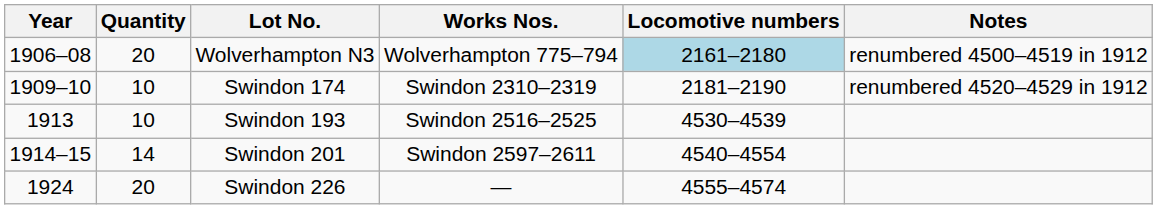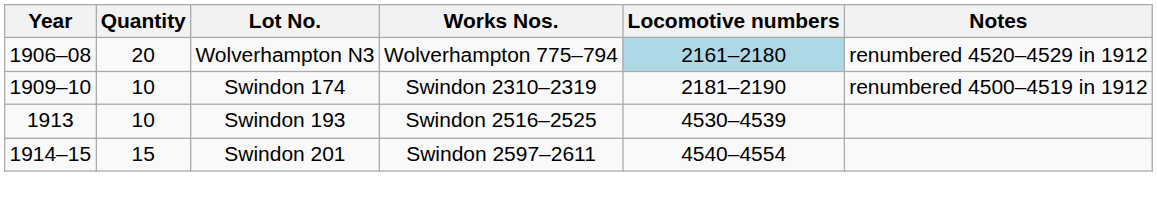Wolverhampton N3 | Notes: renumbered 4500–4519 in 1912 -> renumbered 4520–4529 in 1912
Swindon 174 | Notes: renumbered 4520–4529 in 1912 -> renumbered 4500–4519 in 1912
Swindon 201 | Quantity: 14 -> 15
- row: 1924 | 20 | Swindon 226 | — | 4555–4574
